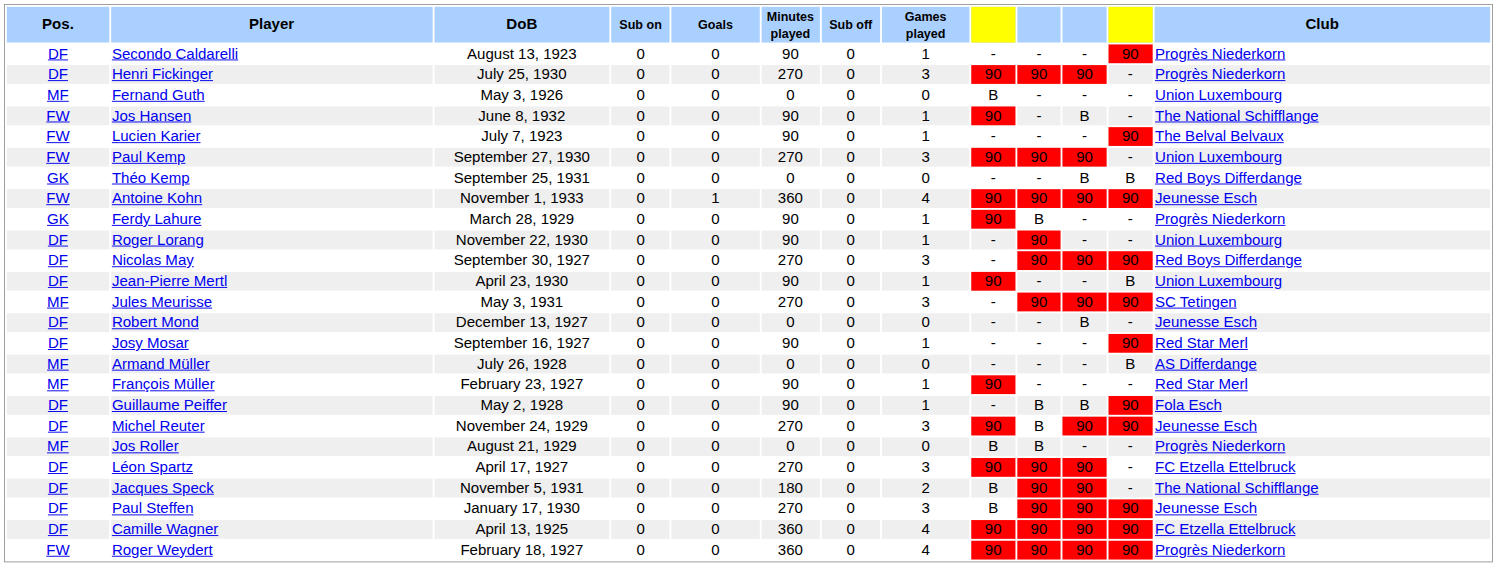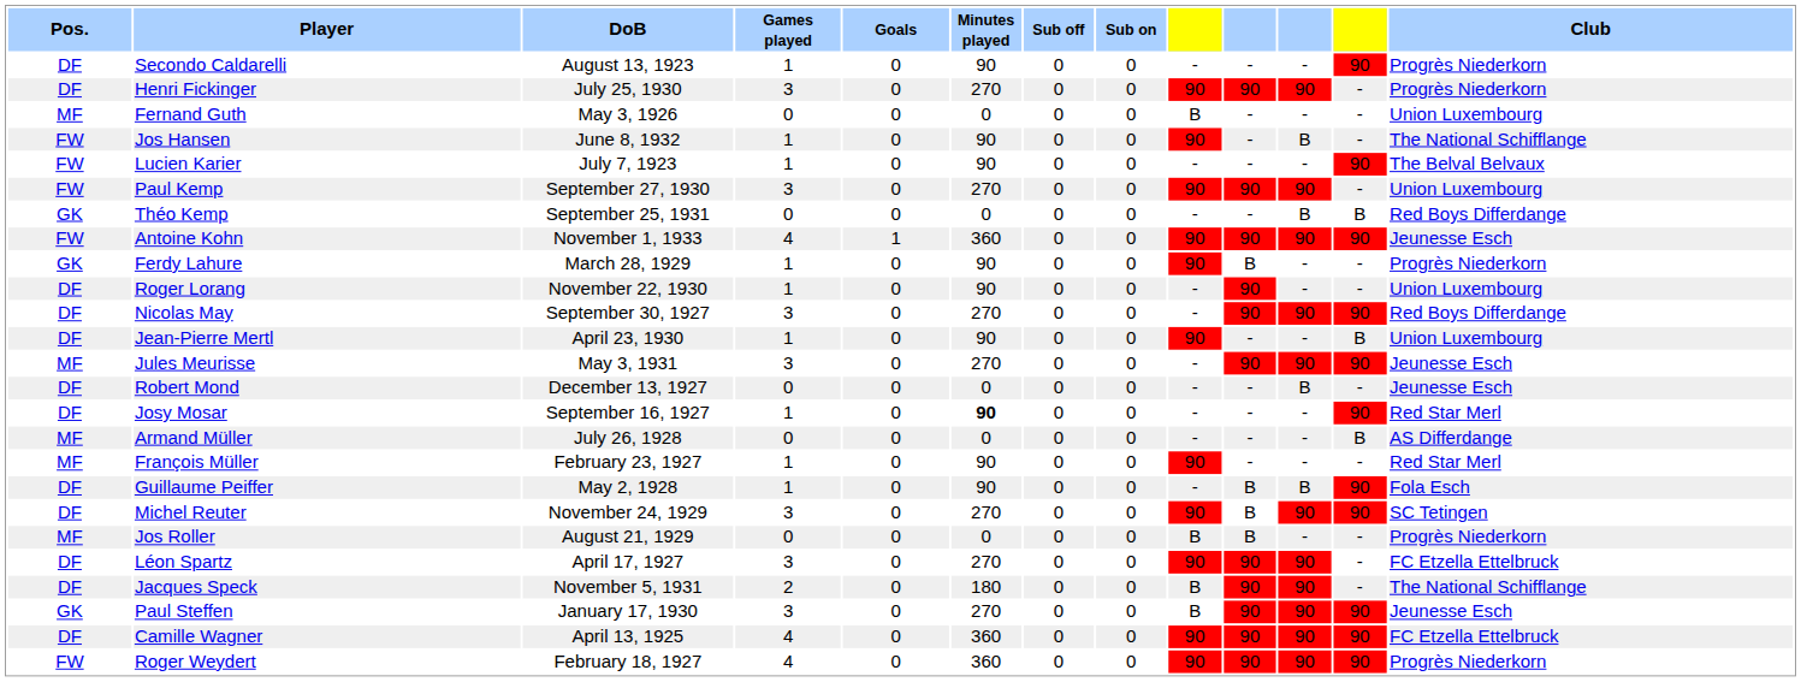columns swapped: Games played <-> Sub on
Jules Meurisse | Club: SC Tetingen -> Jeunesse Esch
Josy Mosar | Minutes played: normal -> bold
Michel Reuter | Club: Jeunesse Esch -> SC Tetingen
Paul Steffen | Pos.: DF -> GK
